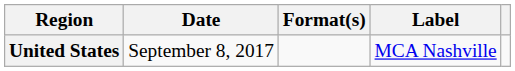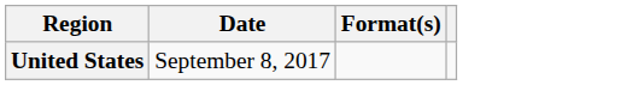- column: Label | MCA Nashville
